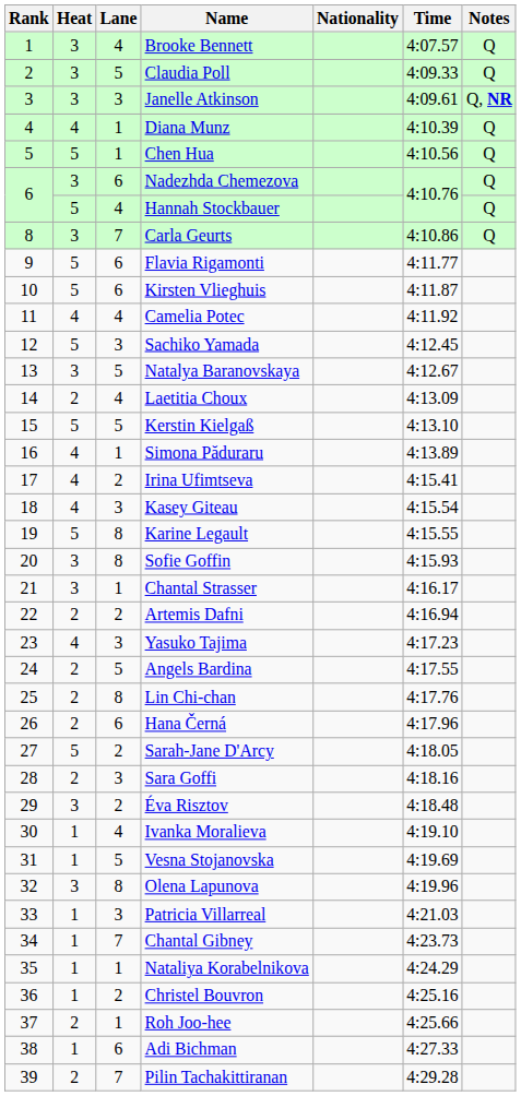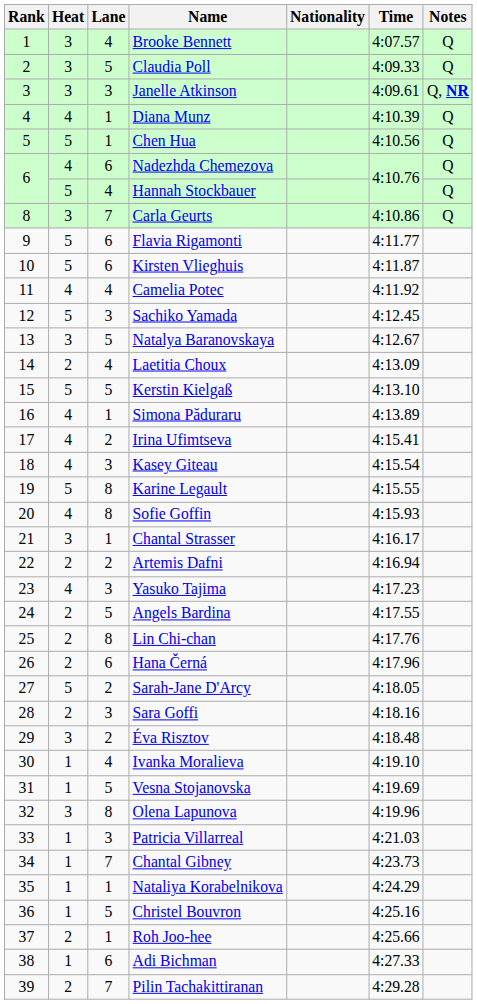Nadezhda Chemezova | Heat: 3 -> 4
Sofie Goffin | Heat: 3 -> 4
Christel Bouvron | Lane: 2 -> 5
